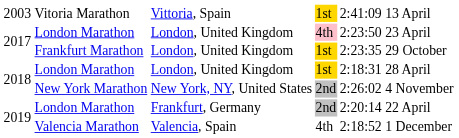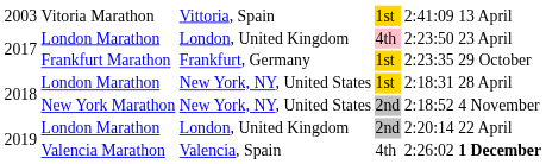Frankfurt Marathon | column 3: London, United Kingdom -> Frankfurt, Germany
2018 / London Marathon | column 3: London, United Kingdom -> New York, NY, United States
New York Marathon | column 5: 2:26:02 -> 2:18:52
2019 / London Marathon | column 3: Frankfurt, Germany -> London, United Kingdom
Valencia Marathon | column 5: 2:18:52 -> 2:26:02
Valencia Marathon | column 6: normal -> bold
